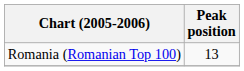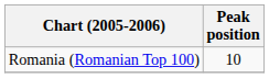Romania (Romanian Top 100) | Peak position: 13 -> 10
